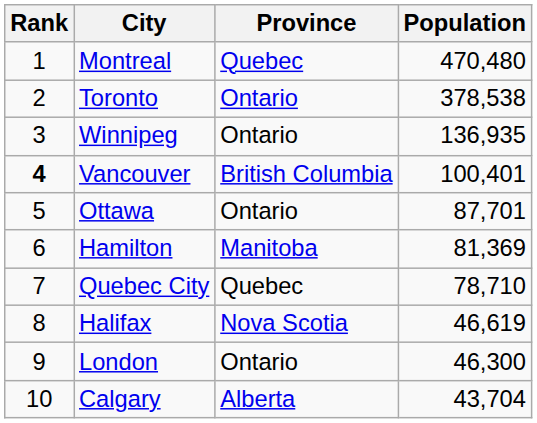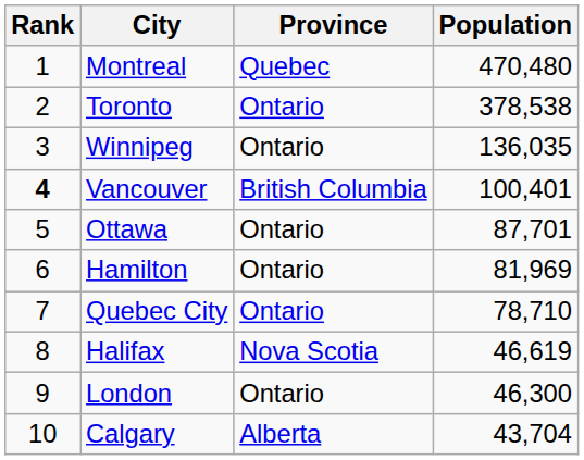Winnipeg | Population: 136,935 -> 136,035
Hamilton | Province: Manitoba -> Ontario
Hamilton | Population: 81,369 -> 81,969
Quebec City | Province: Quebec -> Ontario
